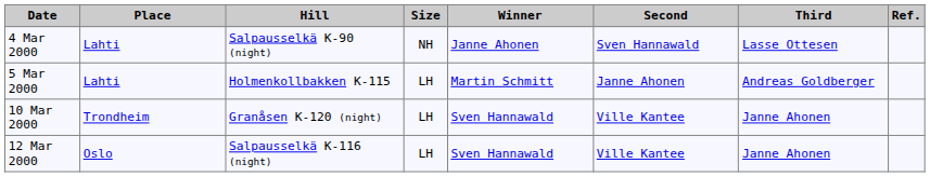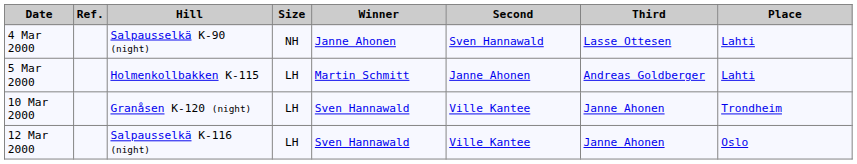columns swapped: Place <-> Ref.
